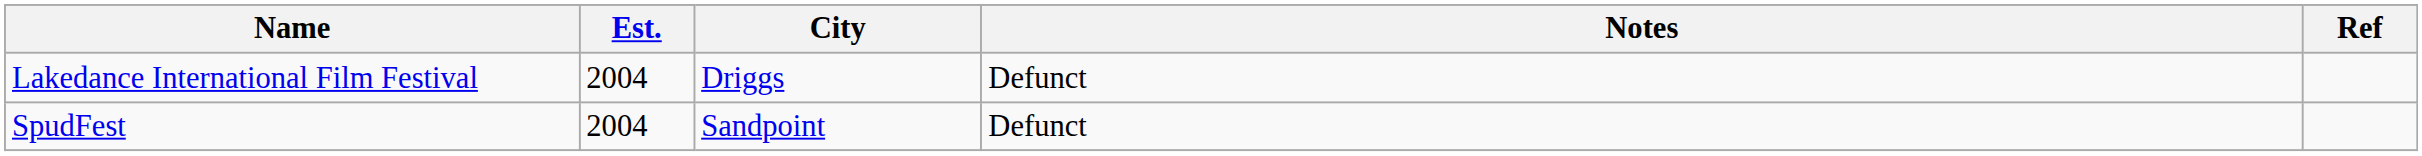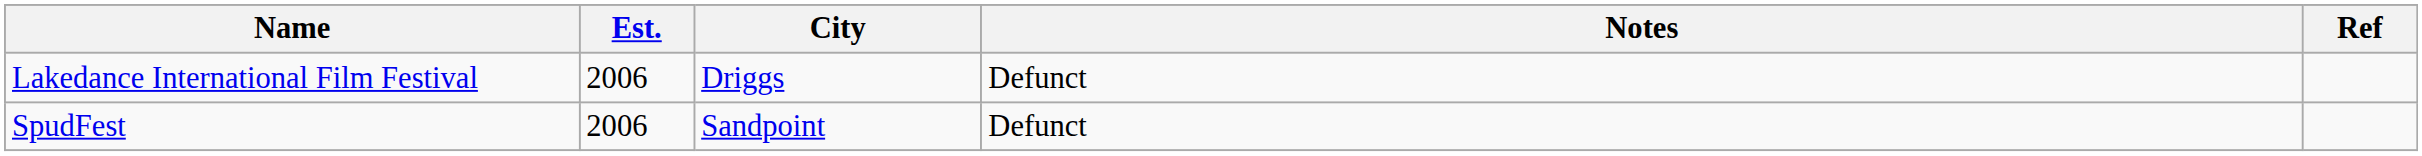Lakedance International Film Festival | Est.: 2004 -> 2006
SpudFest | Est.: 2004 -> 2006
